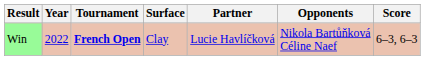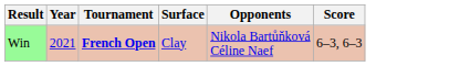- column: Partner | Lucie Havlíčková
Win | Year: 2022 -> 2021
